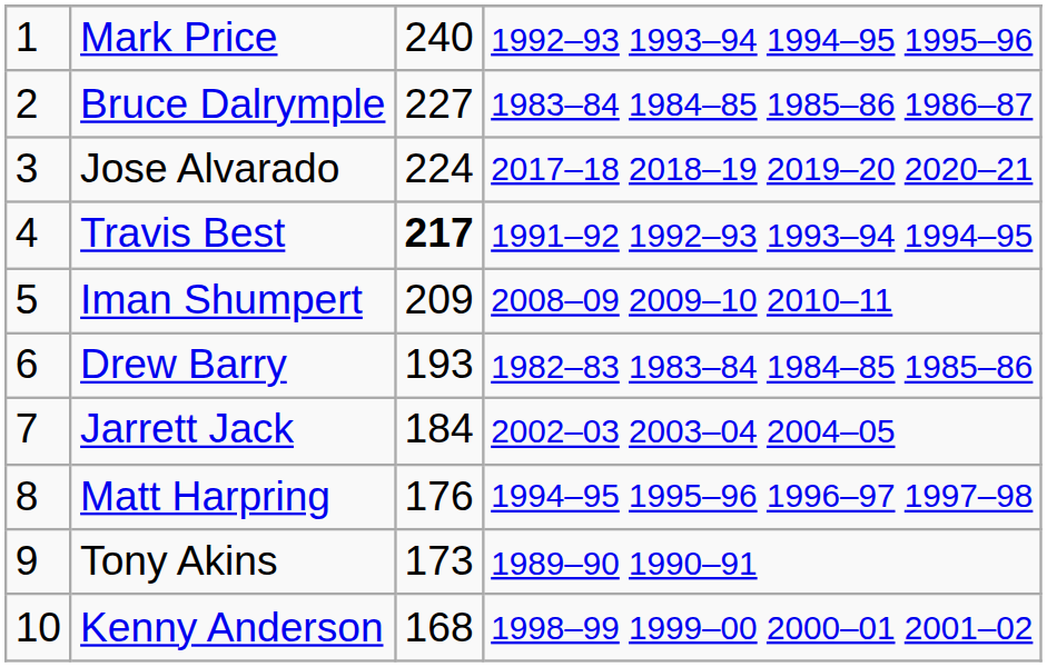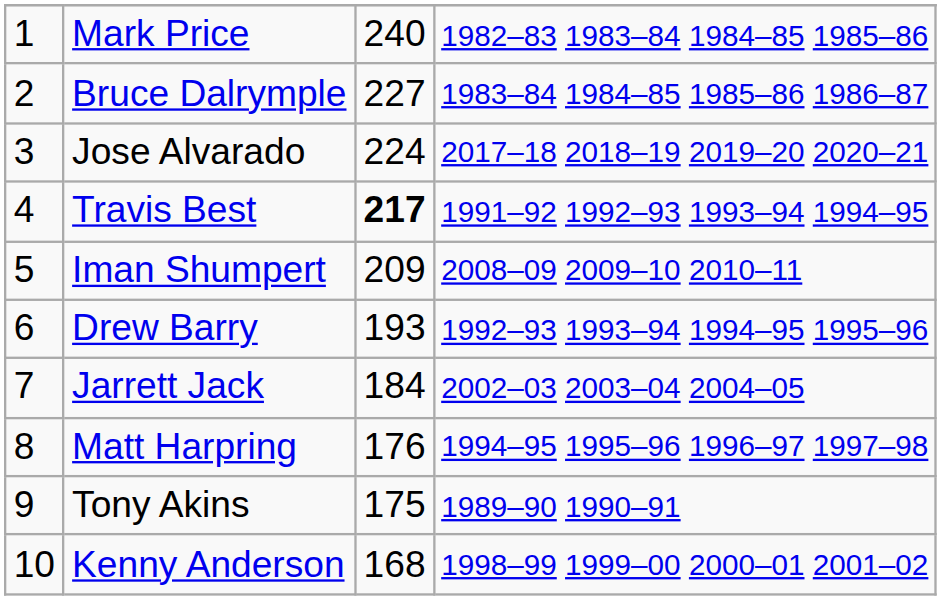Mark Price | column 4: 1992–93 1993–94 1994–95 1995–96 -> 1982–83 1983–84 1984–85 1985–86
Drew Barry | column 4: 1982–83 1983–84 1984–85 1985–86 -> 1992–93 1993–94 1994–95 1995–96
Tony Akins | column 3: 173 -> 175
